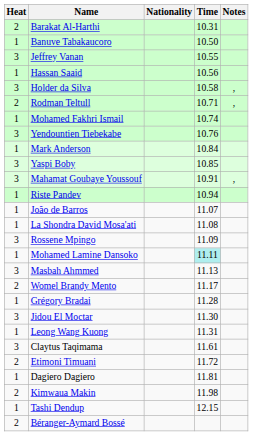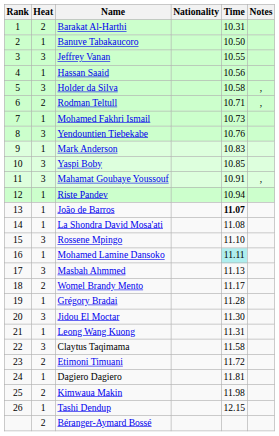+ column: Rank | 1 | 2 | 3 | 4 | 5 | 6 | 7 | 8 | 9 | 10 | 11 | 12 | 13 | 14 | 15 | 16 | 17 | 18 | 19 | 20 | 21 | 22 | 23 | 24 | 25 | 26
Mohamed Fakhri Ismail | Time: 10.74 -> 10.73
Mark Anderson | Time: 10.84 -> 10.83
João de Barros | Time: normal -> bold
Rossene Mpingo | Time: 11.09 -> 11.10
Claytus Taqimama | Time: 11.61 -> 11.58
